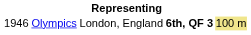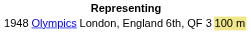Olympics | column 1: 1946 -> 1948
Olympics | column 4: bold -> normal
